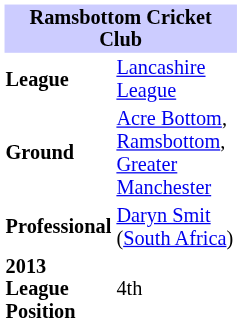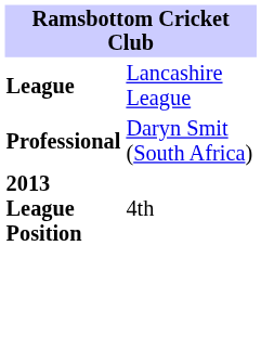- row: Ground | Acre Bottom, Ramsbottom, Greater Manchester
